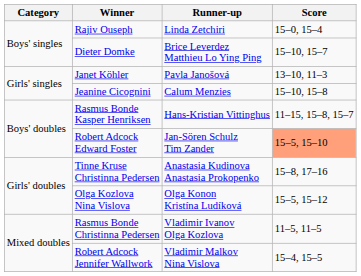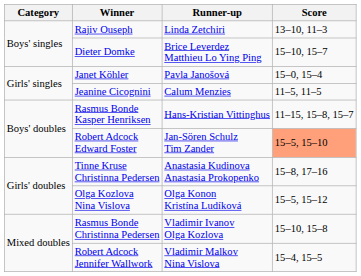Rajiv Ouseph | Score: 15–0, 15–4 -> 13–10, 11–3
Janet Köhler | Score: 13–10, 11–3 -> 15–0, 15–4
Jeanine Cicognini | Score: 15–10, 15–8 -> 11–5, 11–5
Rasmus Bonde Christinna Pedersen | Score: 11–5, 11–5 -> 15–10, 15–8
